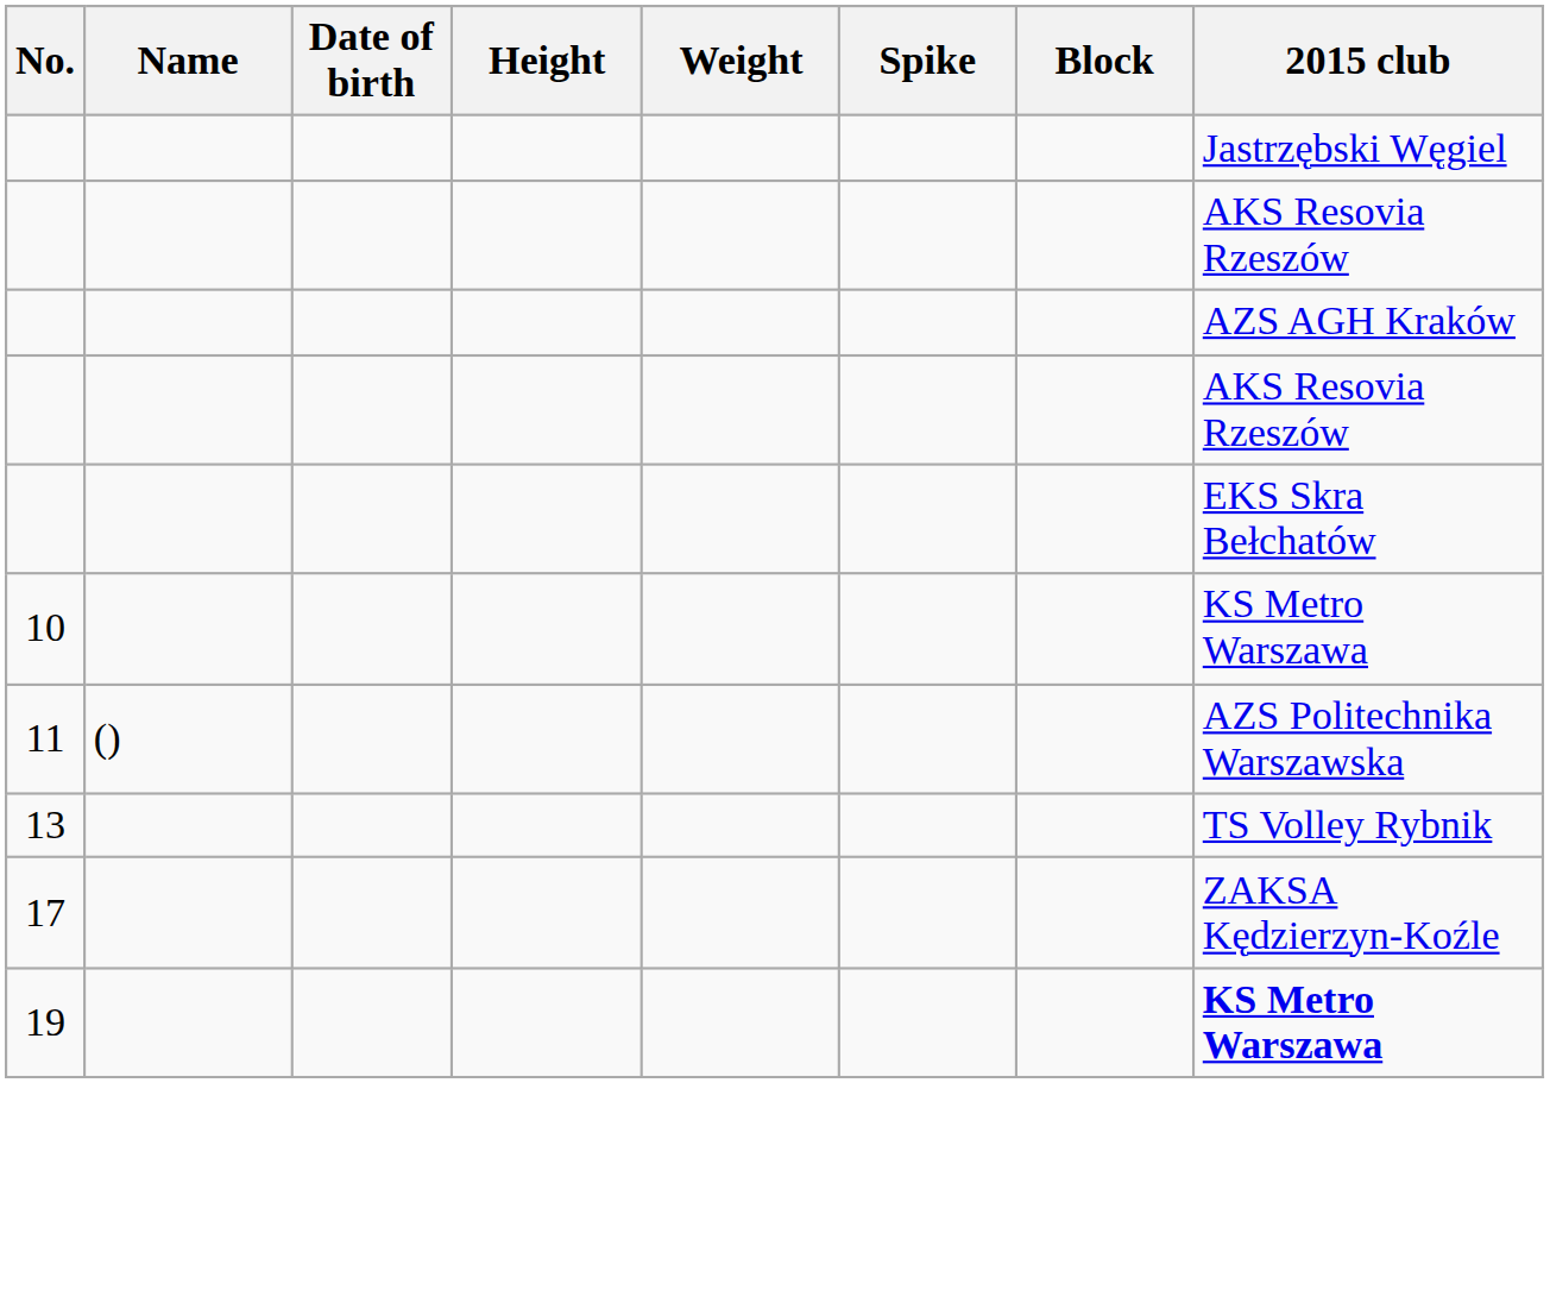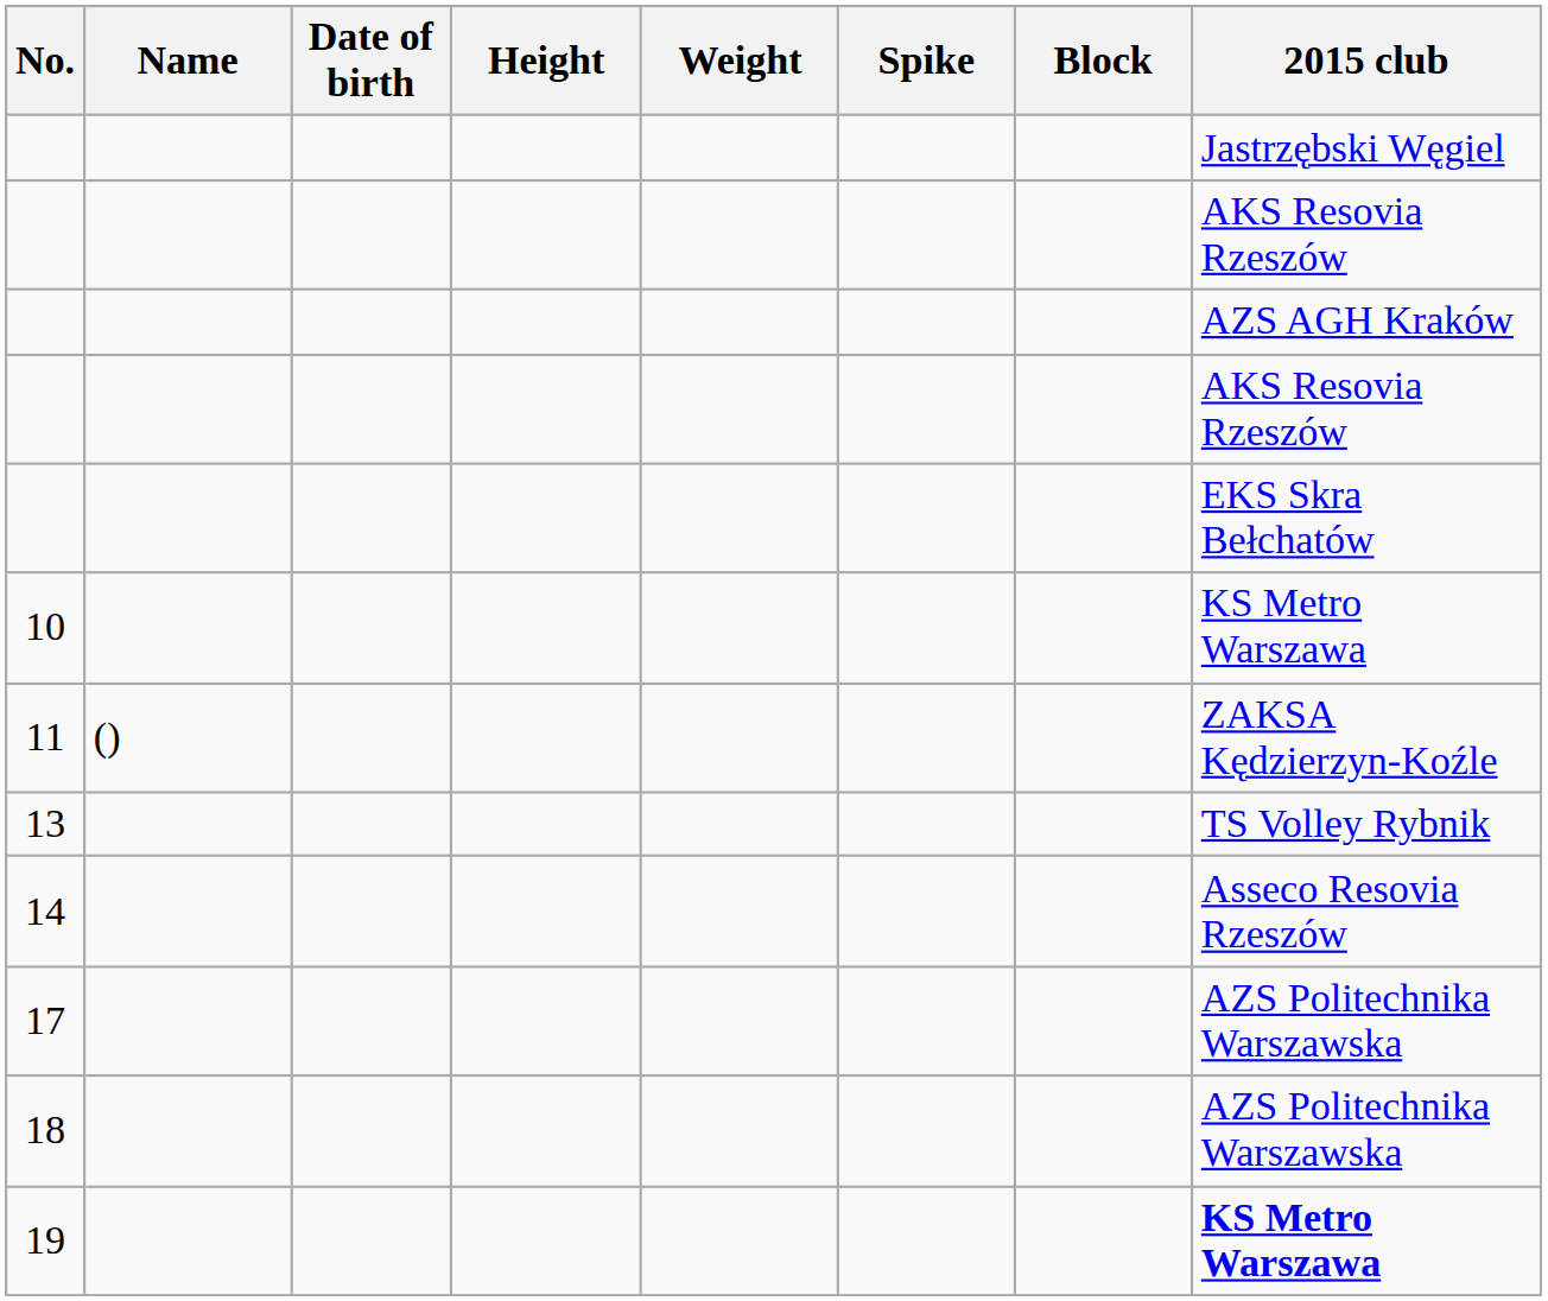11 | 2015 club: AZS Politechnika Warszawska -> ZAKSA Kędzierzyn-Koźle
+ row: 14 | Asseco Resovia Rzeszów
17 | 2015 club: ZAKSA Kędzierzyn-Koźle -> AZS Politechnika Warszawska
+ row: 18 | AZS Politechnika Warszawska
